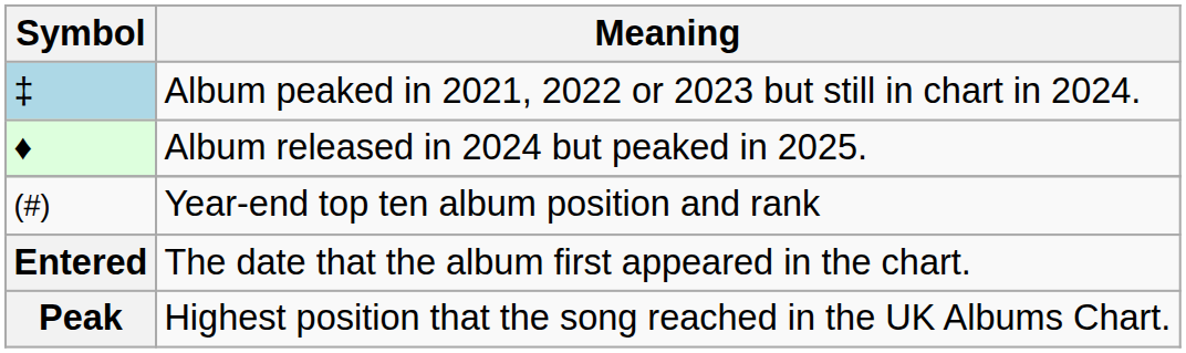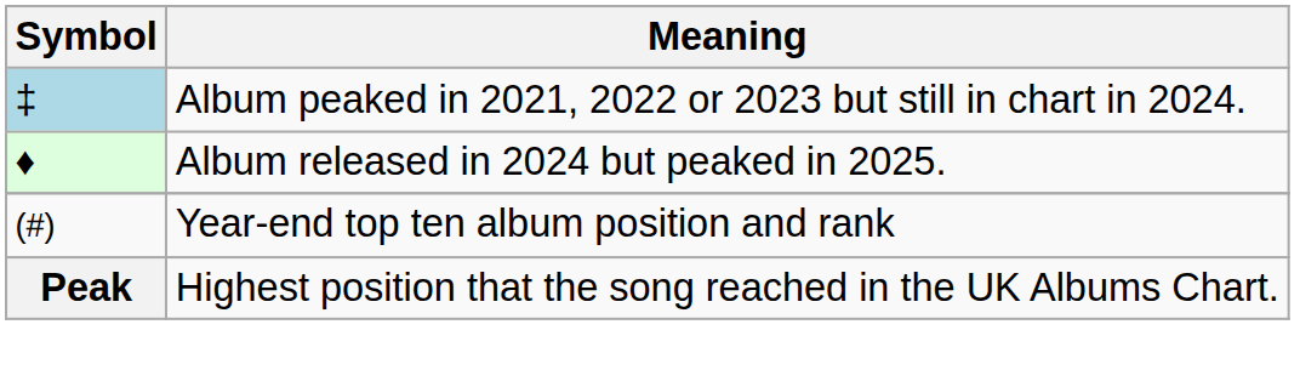- row: Entered | The date that the album first appeared in the chart.
